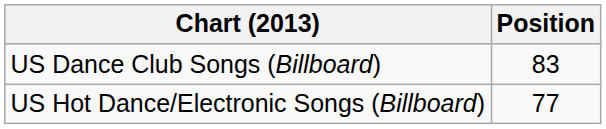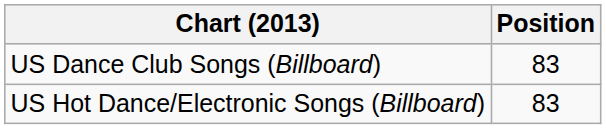US Hot Dance/Electronic Songs (Billboard) | Position: 77 -> 83
